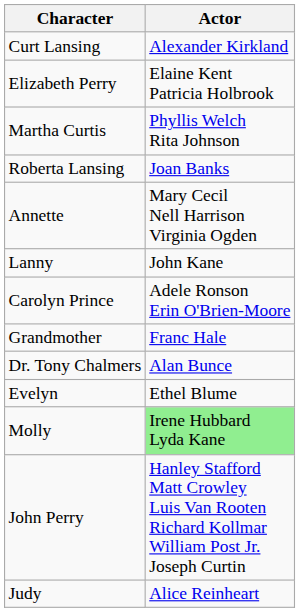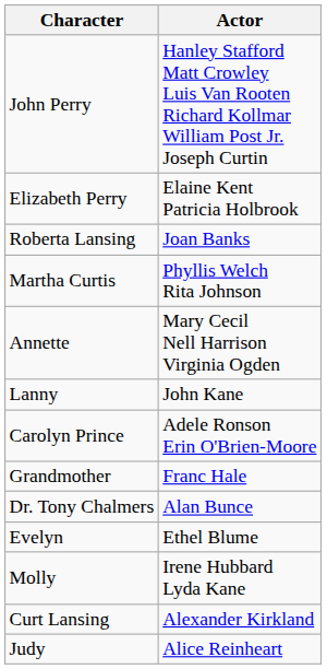rows swapped: John Perry <-> Curt Lansing
rows swapped: Martha Curtis <-> Roberta Lansing
Molly | Actor: lightgreen background -> no background
